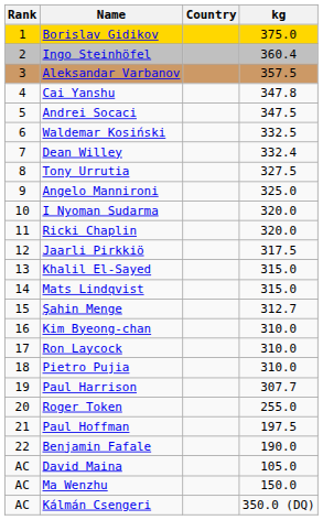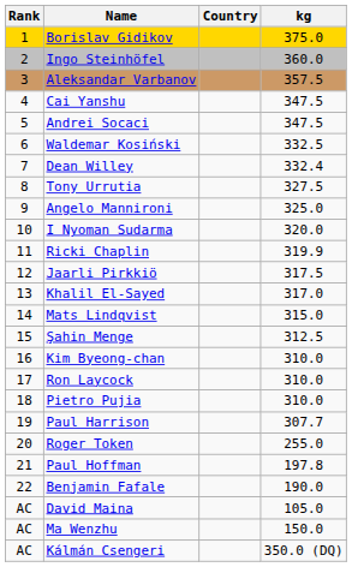Ingo Steinhöfel | kg: 360.4 -> 360.0
Cai Yanshu | kg: 347.8 -> 347.5
Ricki Chaplin | kg: 320.0 -> 319.9
Khalil El-Sayed | kg: 315.0 -> 317.0
Şahin Menge | kg: 312.7 -> 312.5
Paul Hoffman | kg: 197.5 -> 197.8
